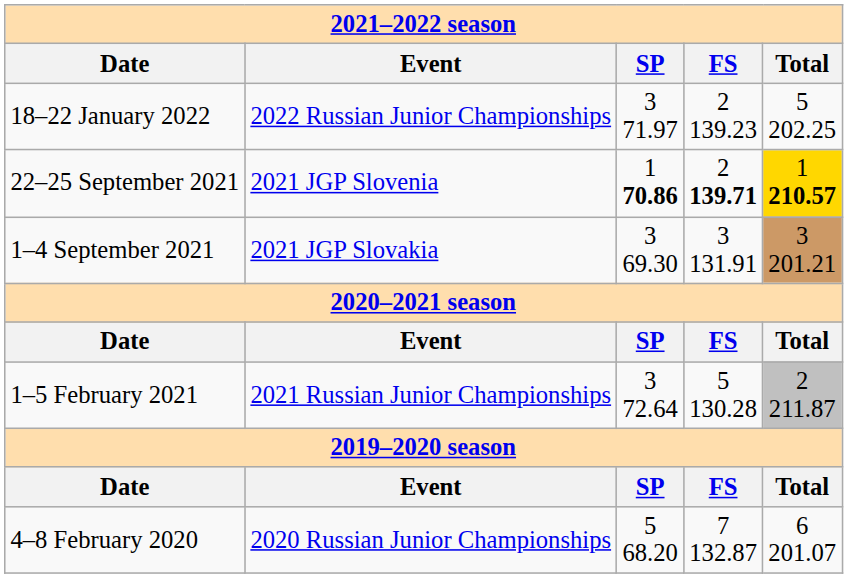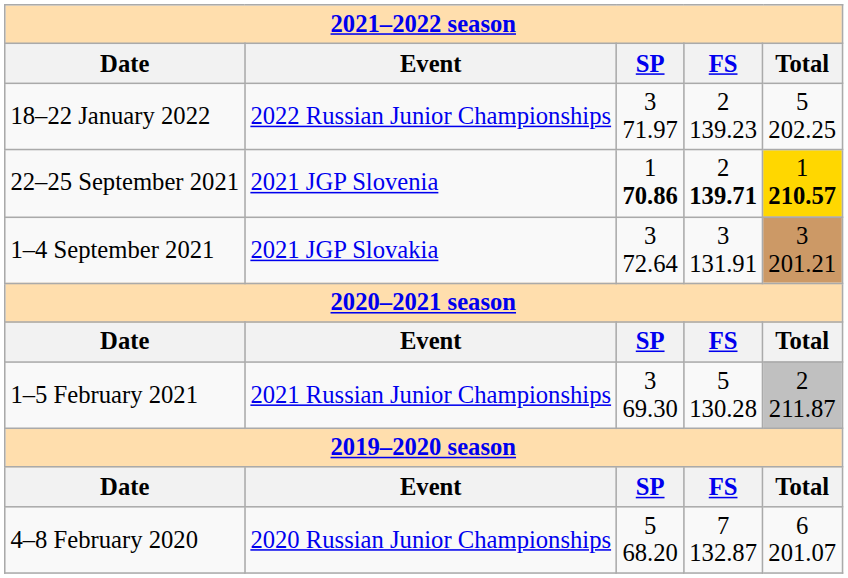1–4 September 2021 | column 3: 3 69.30 -> 3 72.64
1–5 February 2021 | column 3: 3 72.64 -> 3 69.30
